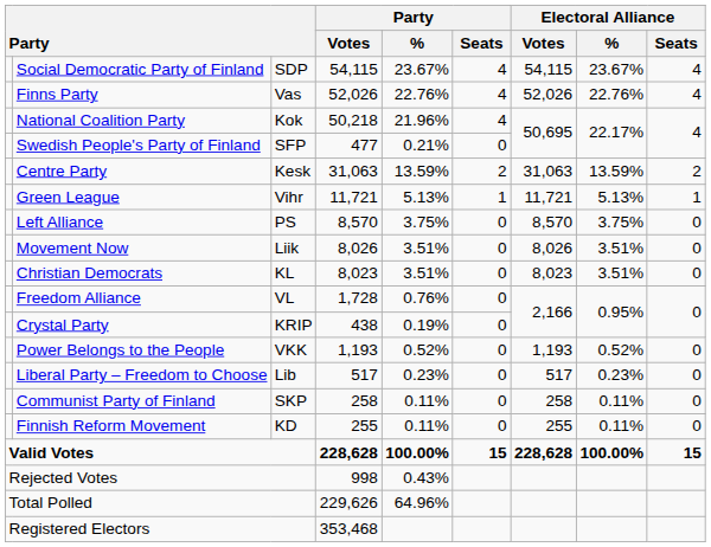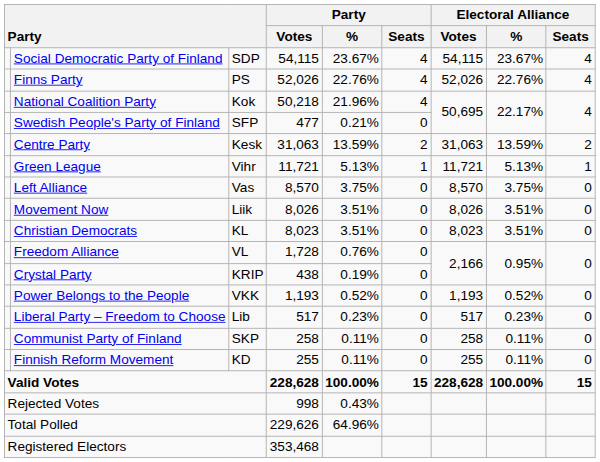Finns Party | column 3: Vas -> PS
Left Alliance | column 3: PS -> Vas
